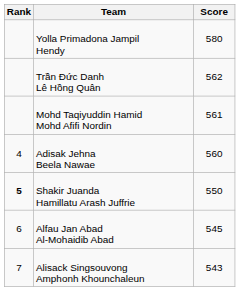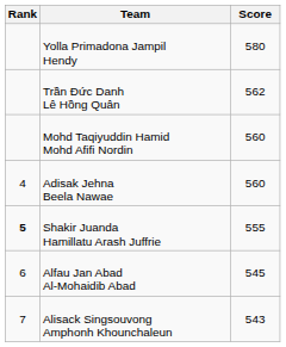Mohd Taqiyuddin Hamid Mohd Afifi Nordin | Score: 561 -> 560
Shakir Juanda Hamillatu Arash Juffrie | Score: 550 -> 555
